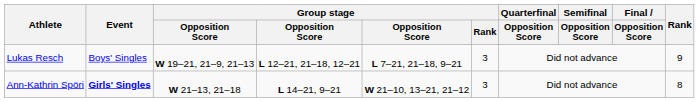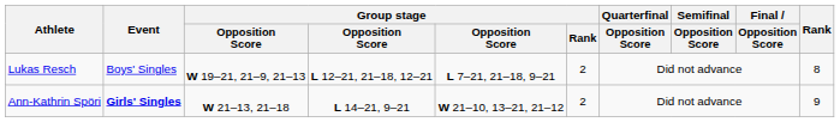Lukas Resch | Group stage / Rank: 3 -> 2
Lukas Resch | Rank: 9 -> 8
Ann-Kathrin Spöri | Group stage / Rank: 3 -> 2
Ann-Kathrin Spöri | Rank: 8 -> 9
